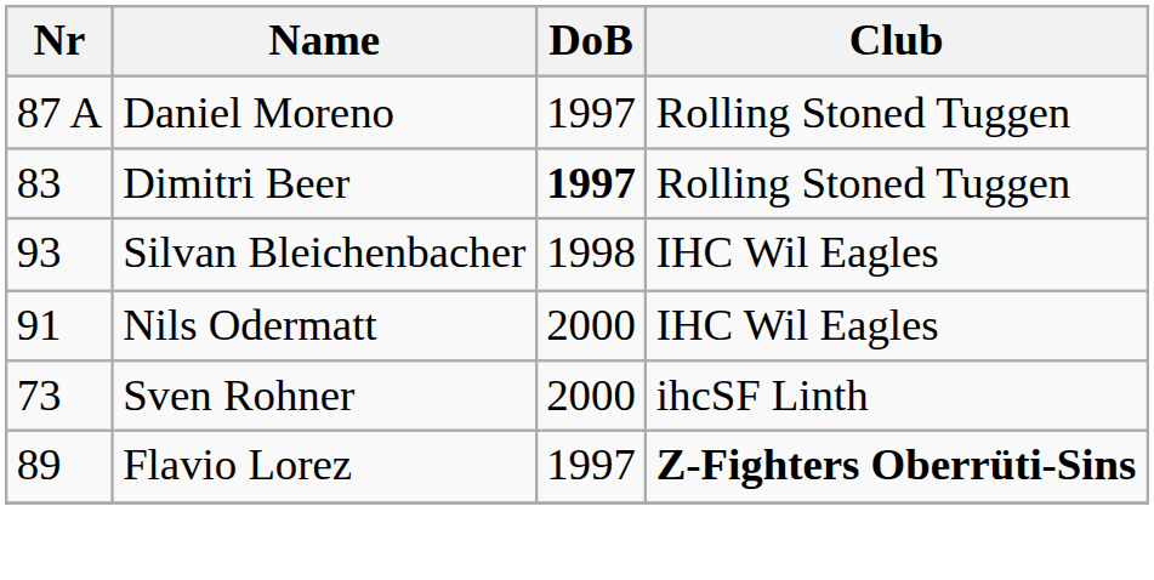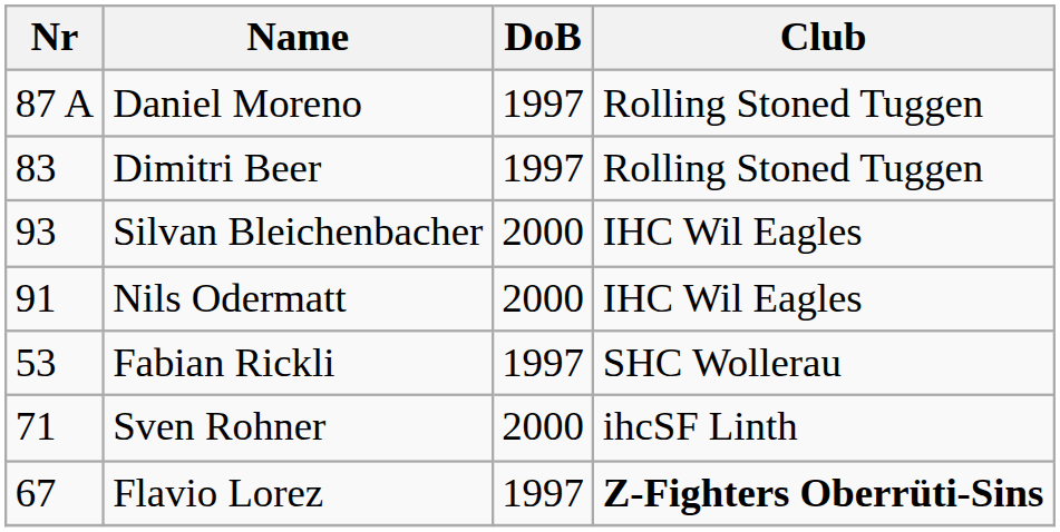Dimitri Beer | DoB: bold -> normal
Silvan Bleichenbacher | DoB: 1998 -> 2000
+ row: 53 | Fabian Rickli | 1997 | SHC Wollerau
Sven Rohner | Nr: 73 -> 71
Flavio Lorez | Nr: 89 -> 67
